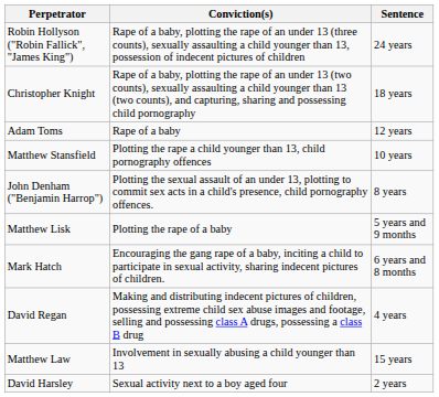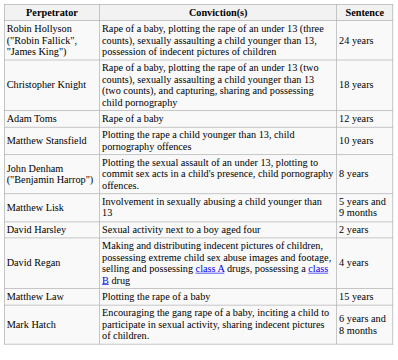Matthew Lisk | Conviction(s): Plotting the rape of a baby -> Involvement in sexually abusing a child younger than 13
rows swapped: David Harsley <-> Mark Hatch
Matthew Law | Conviction(s): Involvement in sexually abusing a child younger than 13 -> Plotting the rape of a baby
